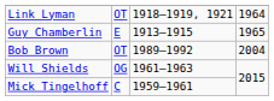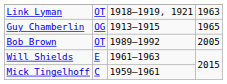Link Lyman | column 4: 1964 -> 1963
Guy Chamberlin | column 2: E -> OG
Bob Brown | column 4: 2004 -> 2005
Will Shields | column 2: OG -> E
